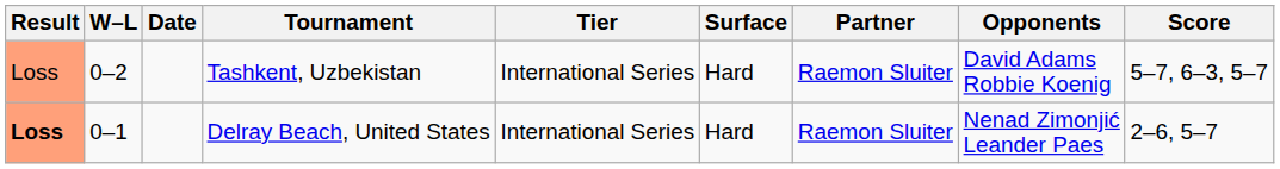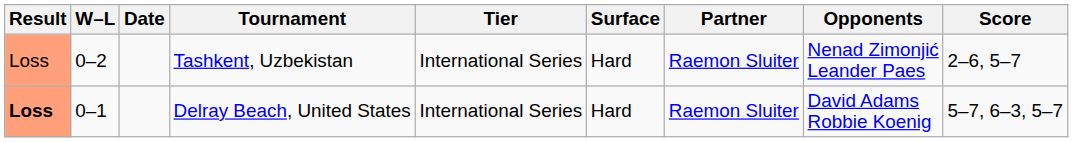Tashkent, Uzbekistan | Opponents: David Adams Robbie Koenig -> Nenad Zimonjić Leander Paes
Tashkent, Uzbekistan | Score: 5–7, 6–3, 5–7 -> 2–6, 5–7
Delray Beach, United States | Opponents: Nenad Zimonjić Leander Paes -> David Adams Robbie Koenig
Delray Beach, United States | Score: 2–6, 5–7 -> 5–7, 6–3, 5–7
